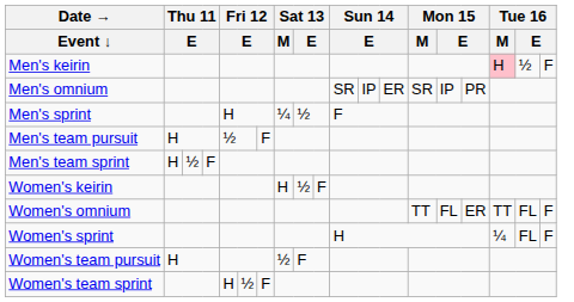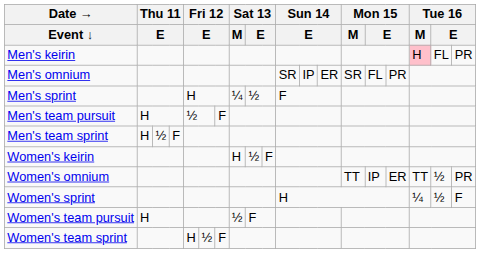Men's keirin | column 18: ½ -> FL
Men's keirin | column 19: F -> PR
Men's omnium | column 15: IP -> FL
Women's omnium | column 15: FL -> IP
Women's omnium | column 18: FL -> ½
Women's omnium | column 19: F -> PR
Women's sprint | column 18: FL -> ½
